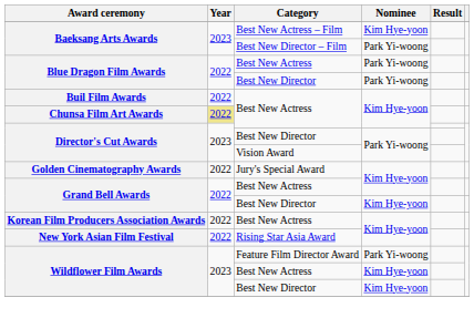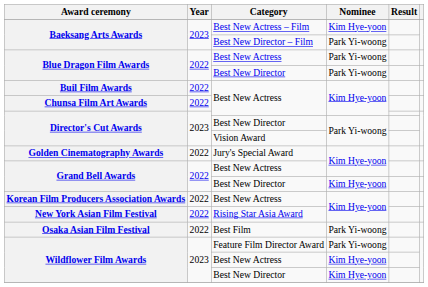Chunsa Film Art Awards | Year: khaki background -> no background
+ row: Osaka Asian Film Festival | 2022 | Best Film | Park Yi-woong
